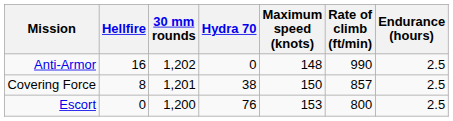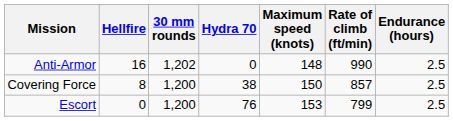Covering Force | 30 mm rounds: 1,201 -> 1,200
Escort | Rate of climb (ft/min): 800 -> 799
